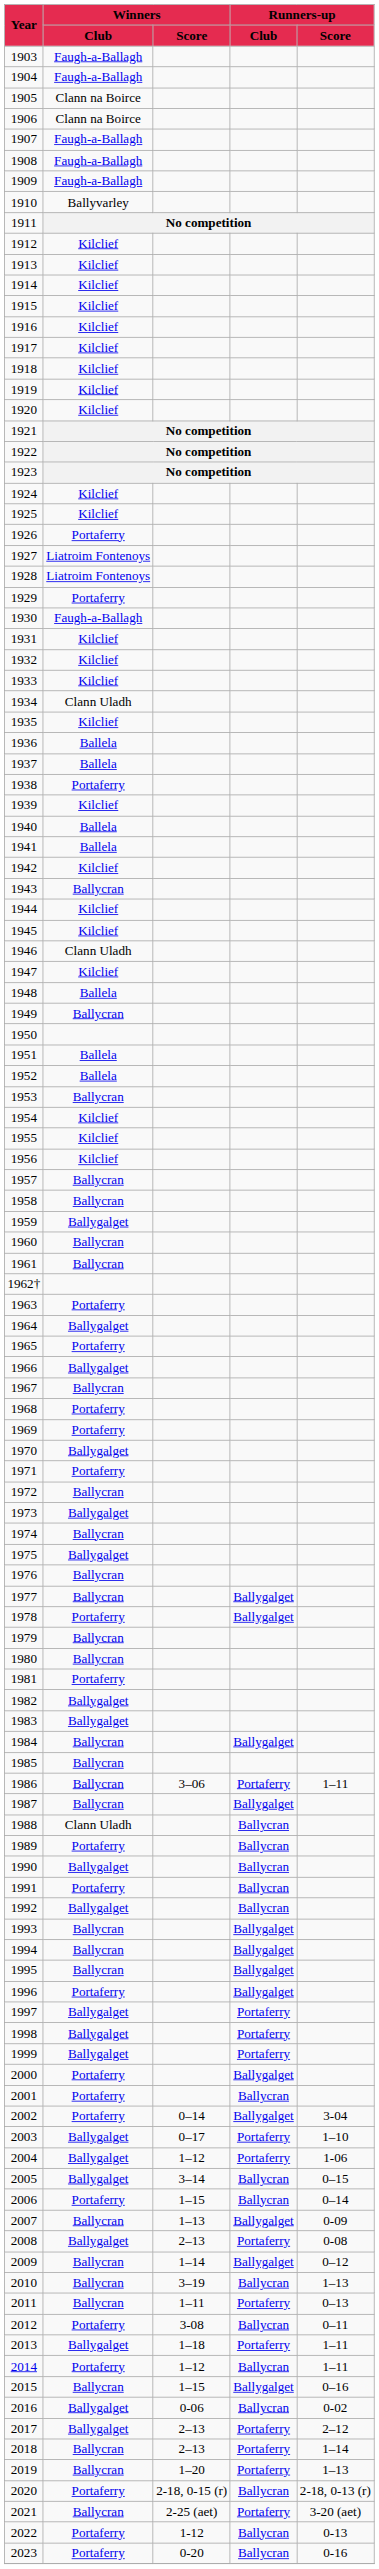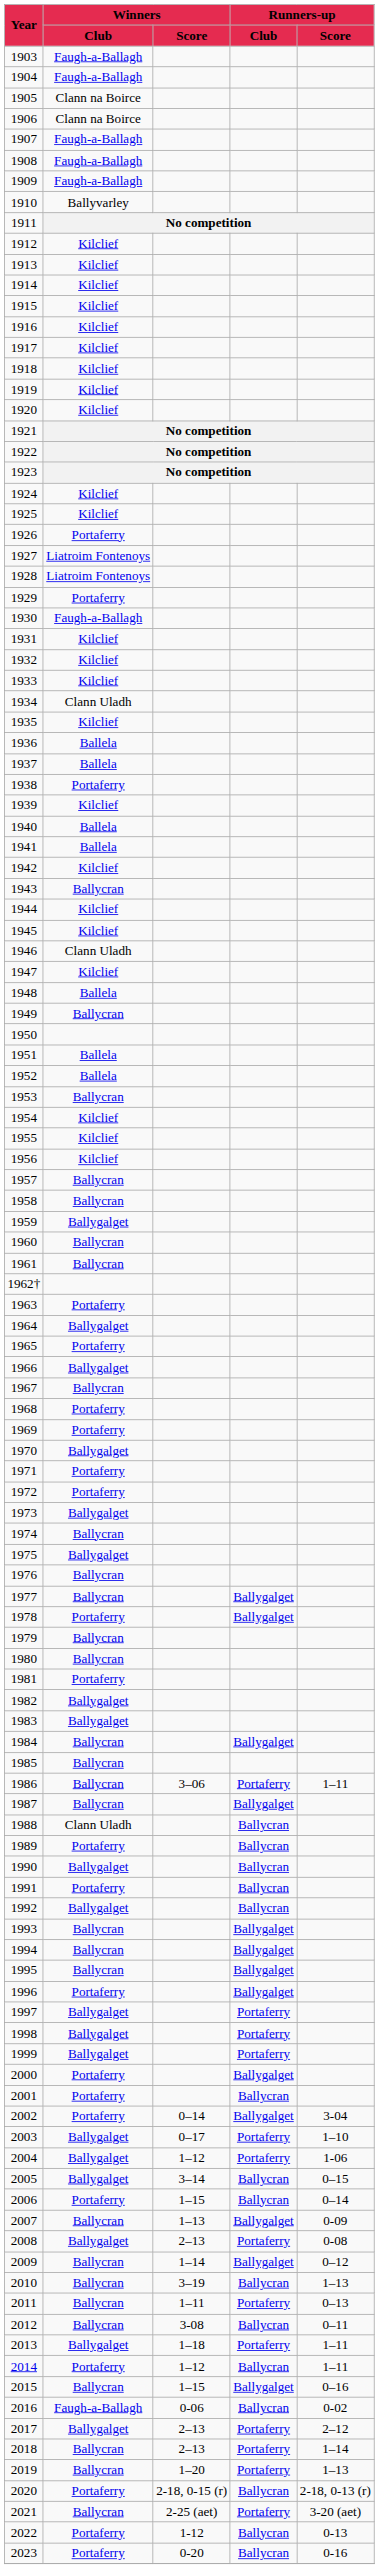1972 | Winners / Club: Ballycran -> Portaferry
2012 | Winners / Club: Portaferry -> Ballycran
2016 | Winners / Club: Ballygalget -> Faugh-a-Ballagh
